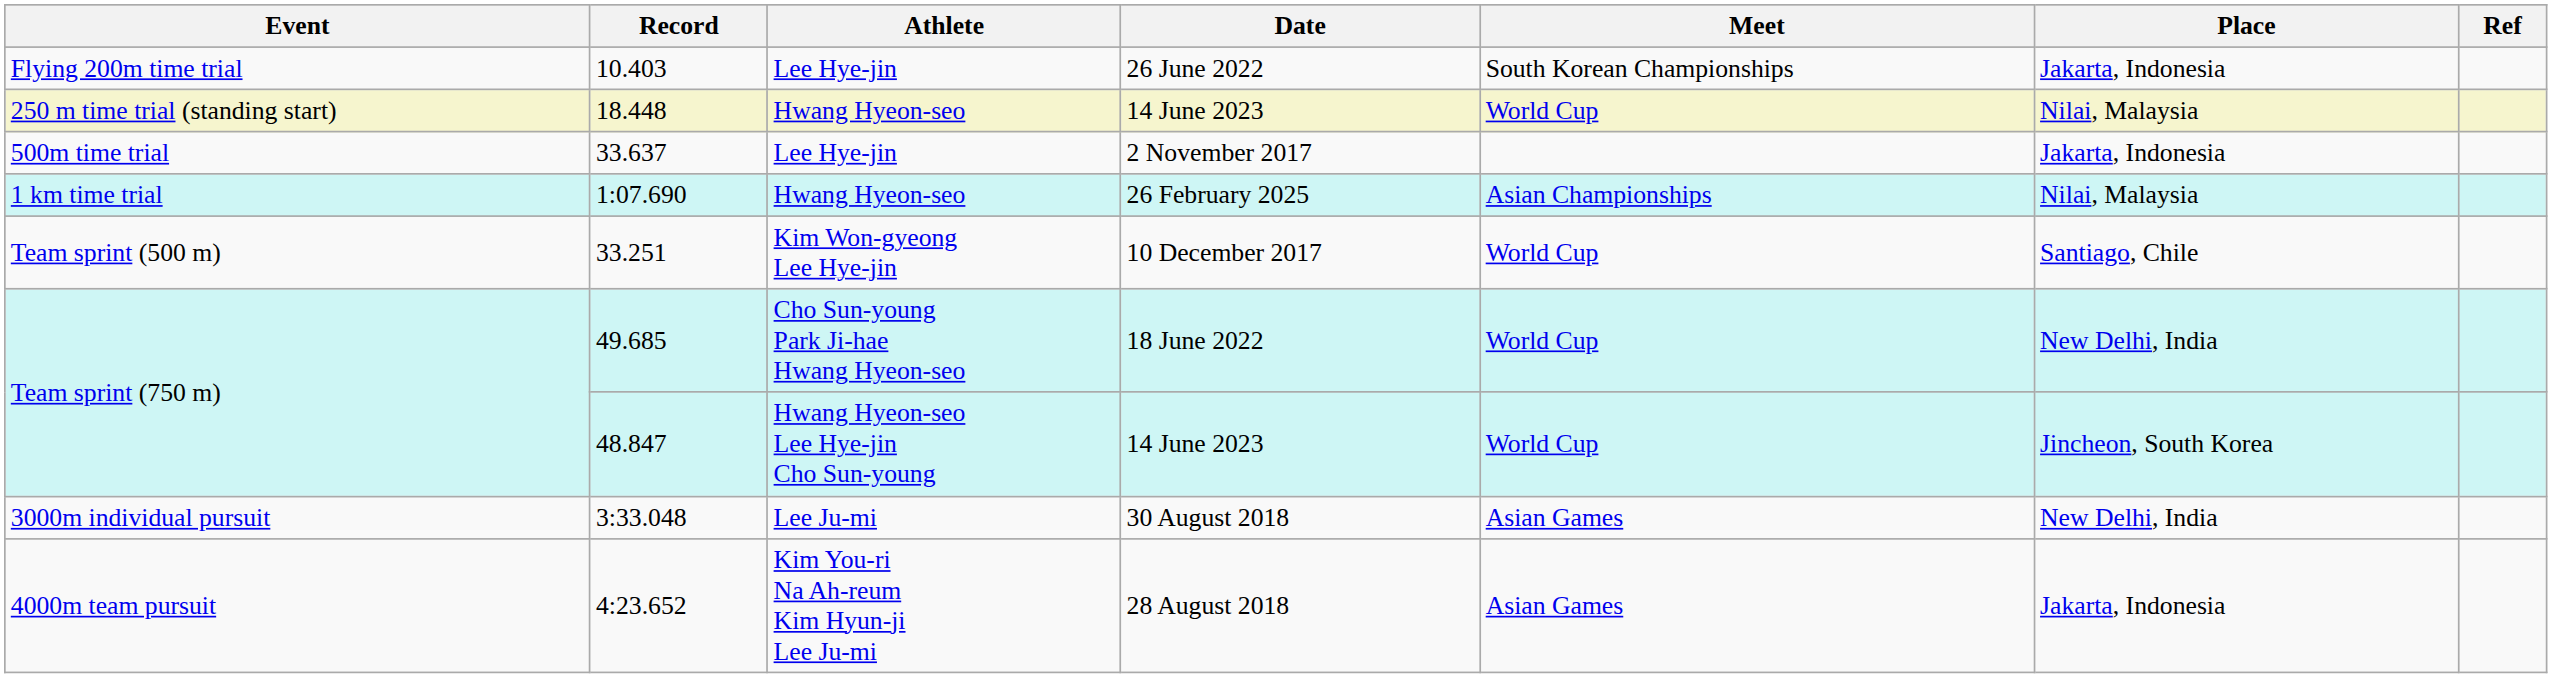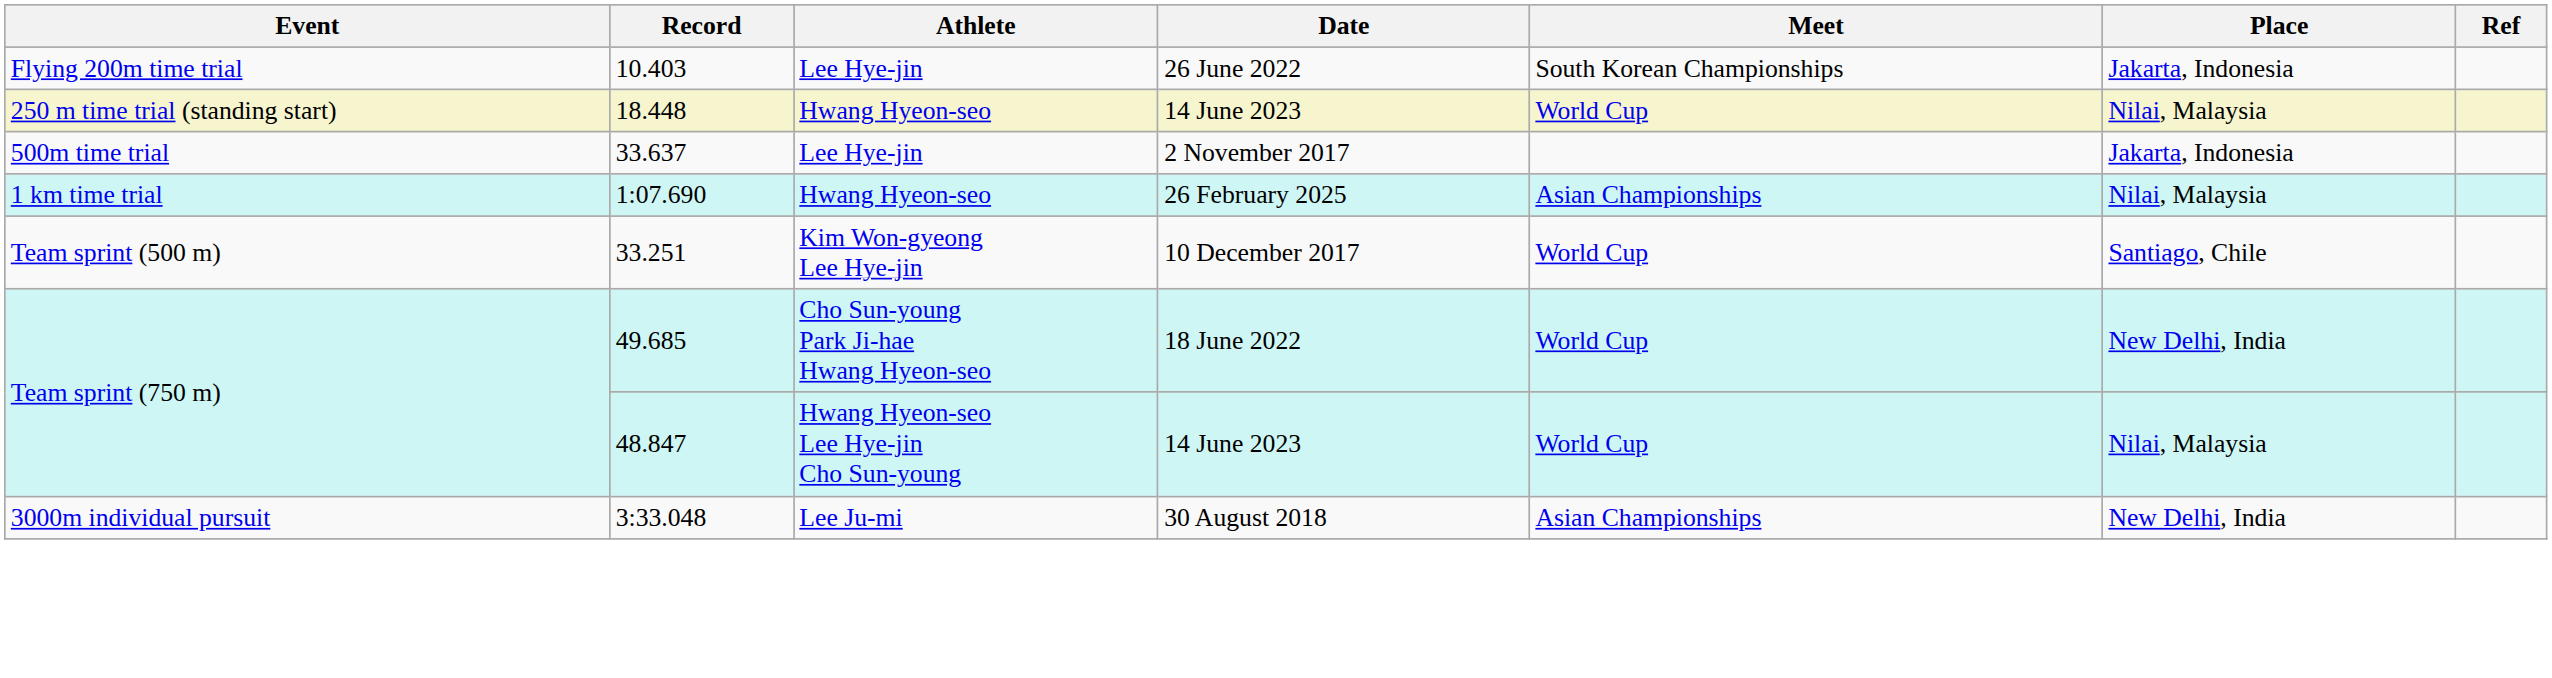48.847 | Place: Jincheon, South Korea -> Nilai, Malaysia
3:33.048 | Meet: Asian Games -> Asian Championships
- row: 4000m team pursuit | 4:23.652 | Kim You-ri Na Ah-reum Kim Hyun-ji Lee Ju-mi | 28 August 2018 | Asian Games | Jakarta, Indonesia
